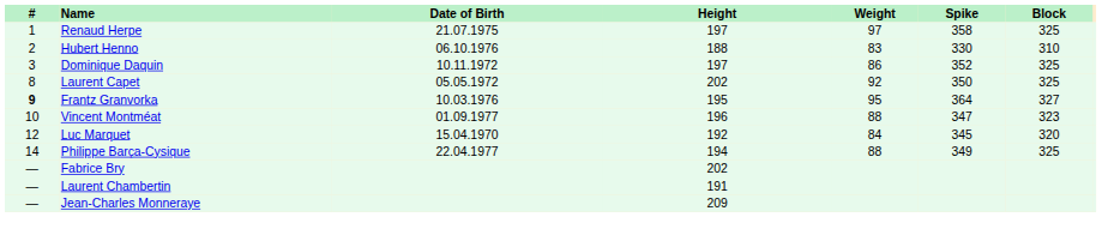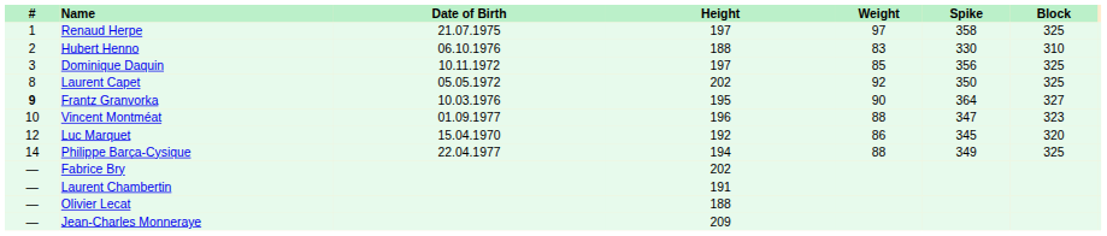Dominique Daquin | Weight: 86 -> 85
Dominique Daquin | Spike: 352 -> 356
Frantz Granvorka | Weight: 95 -> 90
Luc Marquet | Weight: 84 -> 86
+ row: — | Olivier Lecat | 188
